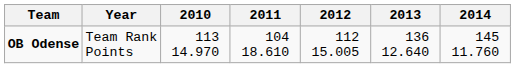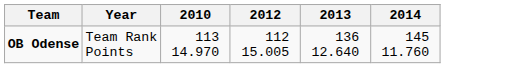- column: 2011 | 104 18.610
